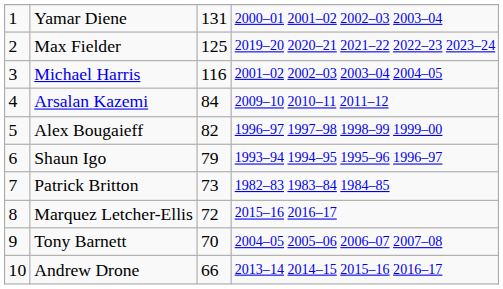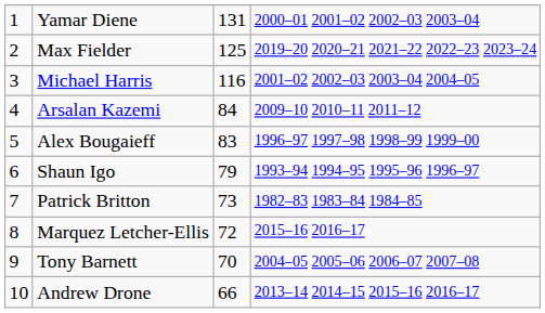Alex Bougaieff | column 3: 82 -> 83
